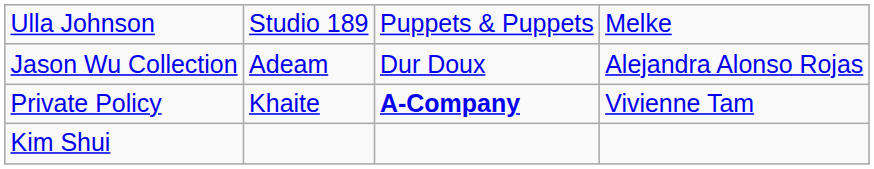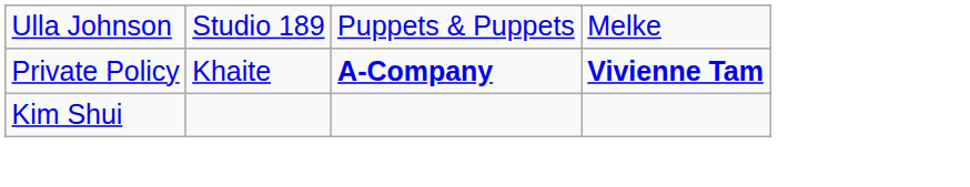- row: Jason Wu Collection | Adeam | Dur Doux | Alejandra Alonso Rojas
Private Policy | column 4: normal -> bold
